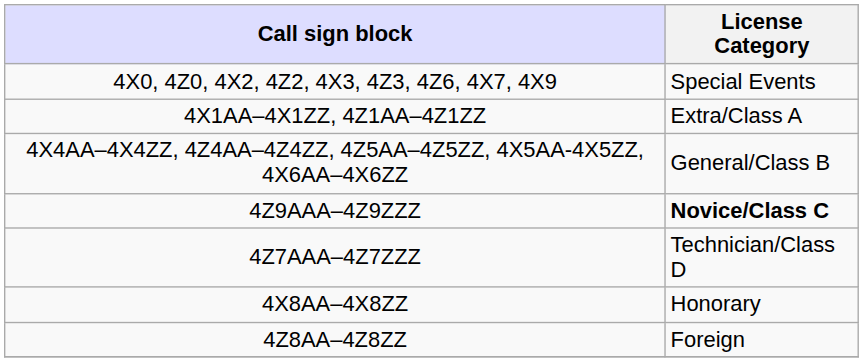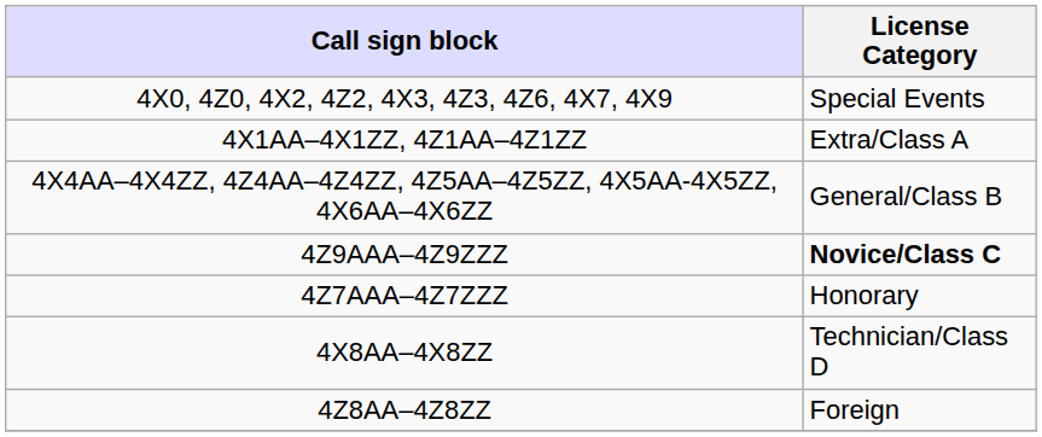4Z7AAA–4Z7ZZZ | License Category: Technician/Class D -> Honorary
4X8AA–4X8ZZ | License Category: Honorary -> Technician/Class D
